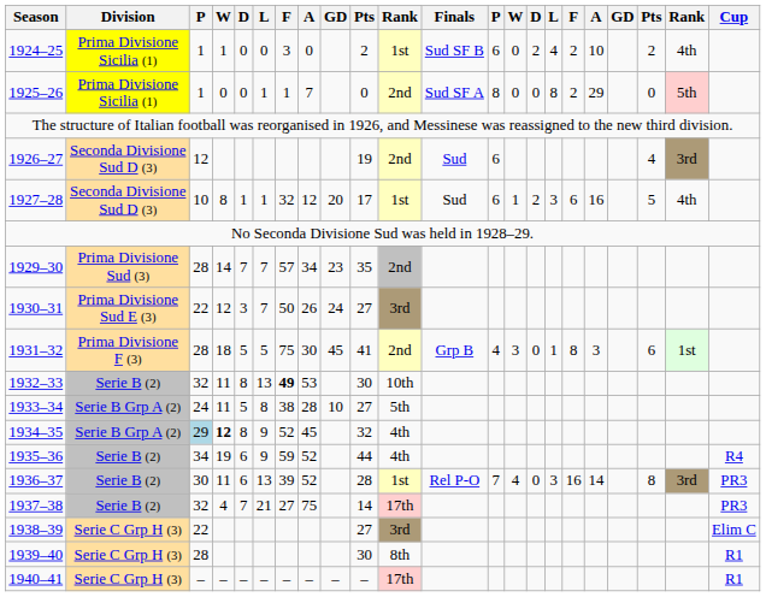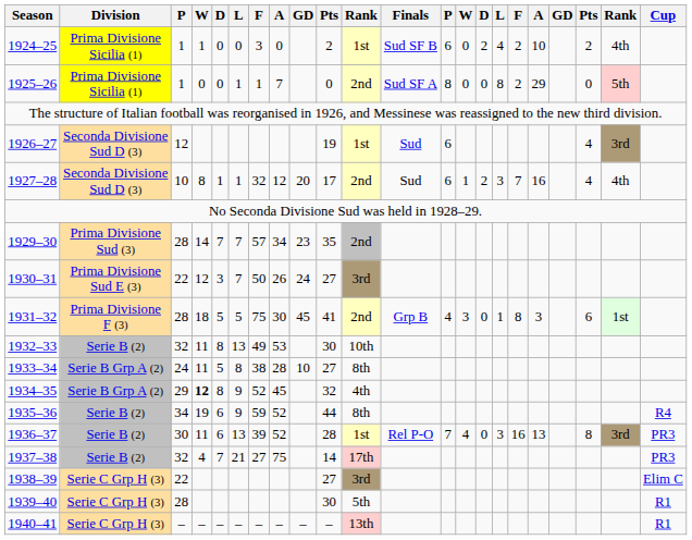1926–27 | column 11: 2nd -> 1st
1927–28 | column 11: 1st -> 2nd
1927–28 | column 17: 6 -> 7
1927–28 | column 20: 5 -> 4
1932–33 | column 7: bold -> normal
1933–34 | column 11: 5th -> 8th
1934–35 | column 3: lightblue background -> no background
1935–36 | column 11: 4th -> 8th
1936–37 | column 18: 14 -> 13
1939–40 | column 11: 8th -> 5th
1940–41 | column 11: 17th -> 13th
